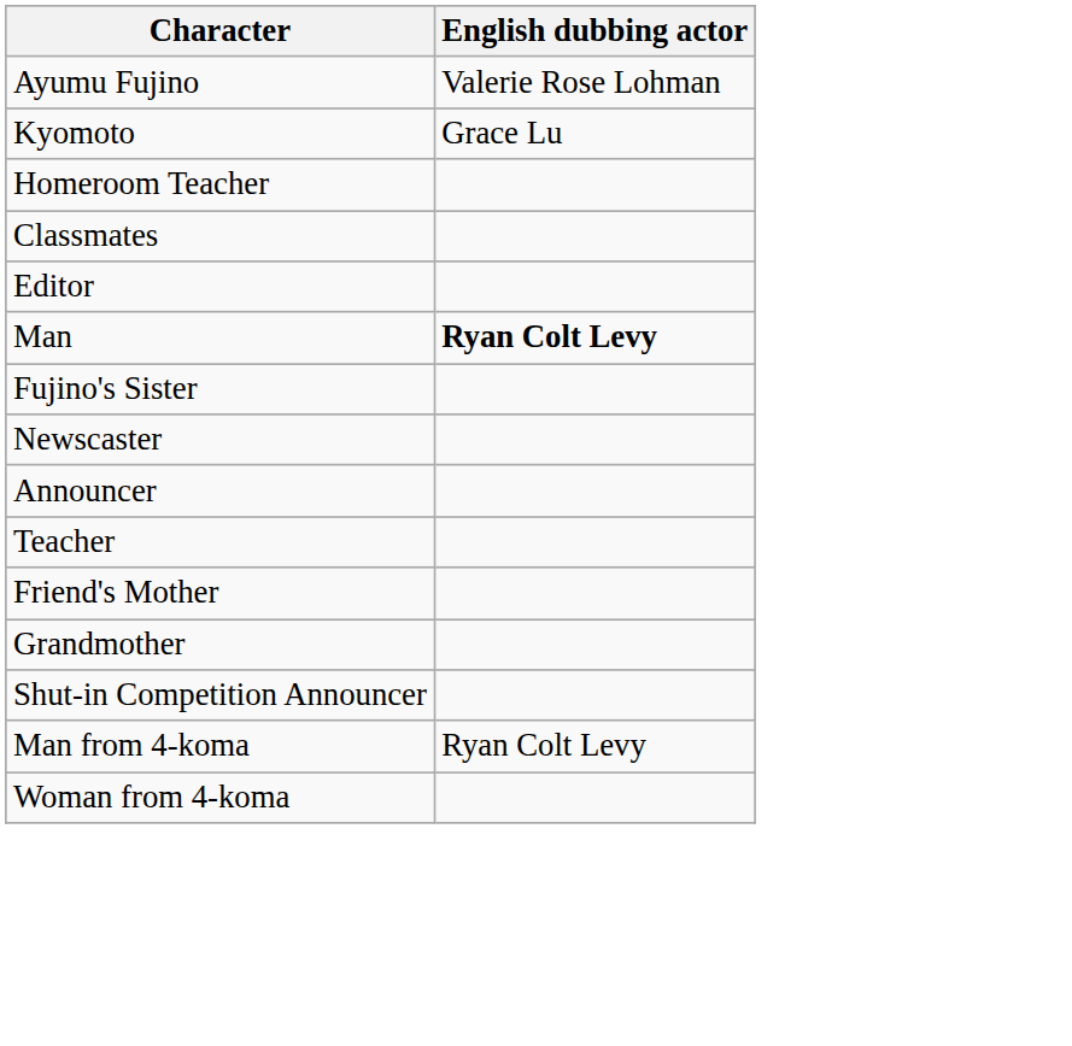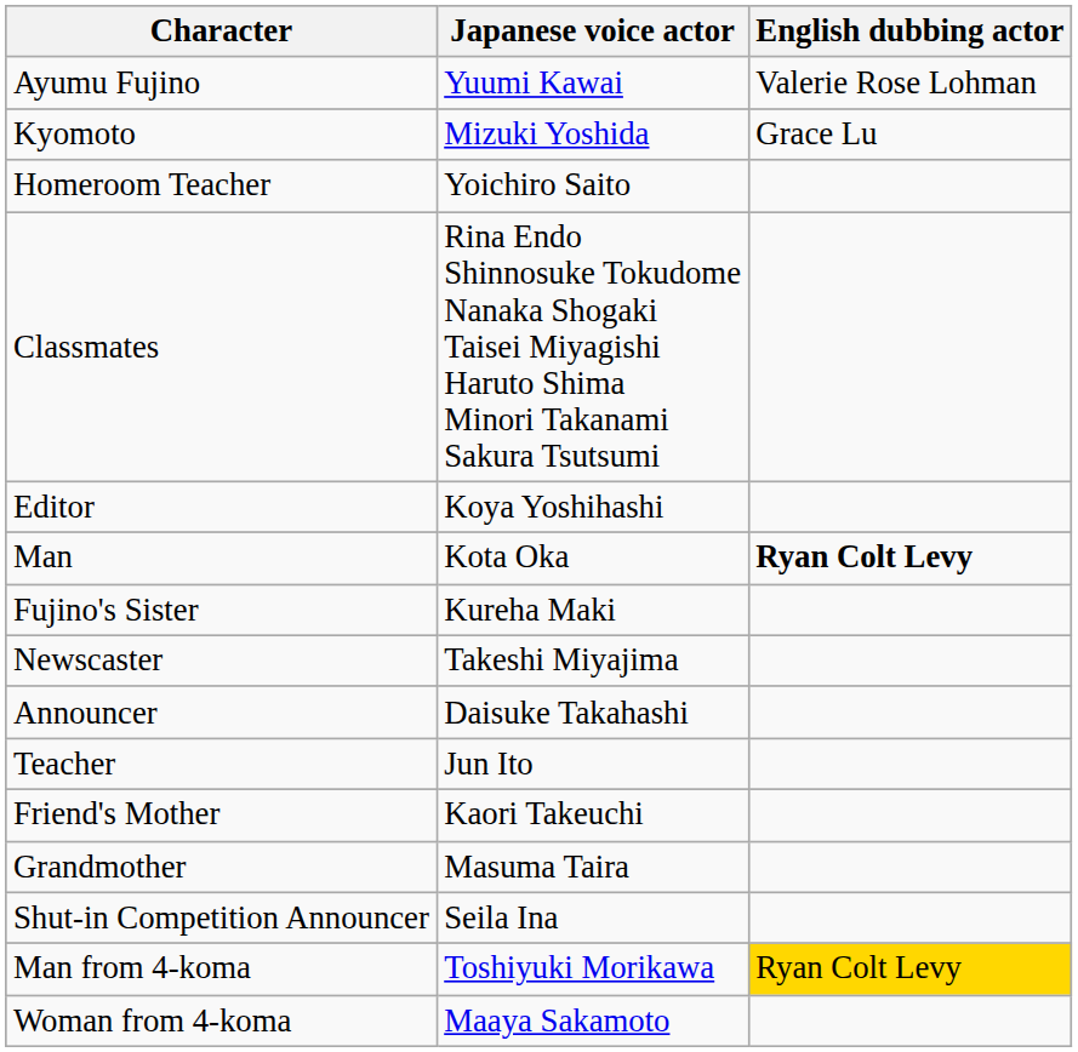+ column: Japanese voice actor | Yuumi Kawai | Mizuki Yoshida | Yoichiro Saito | Rina Endo Shinnosuke Tokudome Nanaka Shogaki Taisei Miyagishi Haruto Shima Minori Takanami Sakura Tsutsumi | Koya Yoshihashi | Kota Oka | Kureha Maki | Takeshi Miyajima | Daisuke Takahashi | Jun Ito | Kaori Takeuchi | Masuma Taira | Seila Ina | Toshiyuki Morikawa | Maaya Sakamoto
Man from 4-koma | English dubbing actor: no background -> gold background
